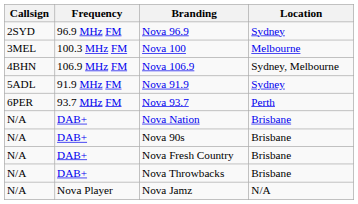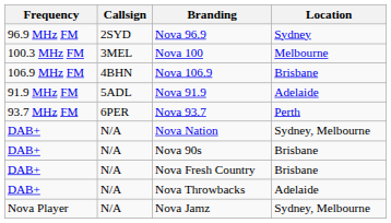columns swapped: Callsign <-> Frequency
Nova 106.9 | Location: Sydney, Melbourne -> Brisbane
Nova 91.9 | Location: Sydney -> Adelaide
Nova Nation | Location: Brisbane -> Sydney, Melbourne
Nova Throwbacks | Location: Brisbane -> Adelaide
Nova Jamz | Location: N/A -> Sydney, Melbourne
